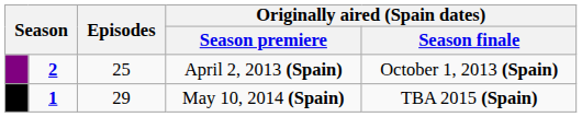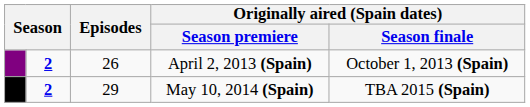April 2, 2013 (Spain) | Episodes: 25 -> 26
May 10, 2014 (Spain) | column 2: 1 -> 2
